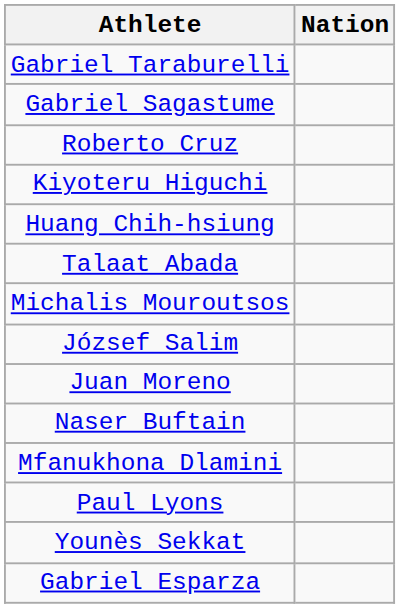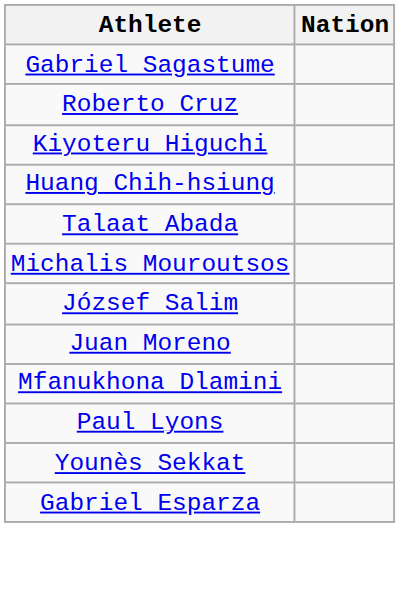- row: Gabriel Taraburelli
- row: Naser Buftain
